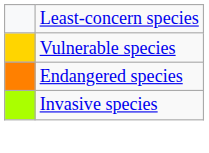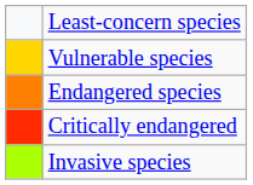+ row: Critically endangered
